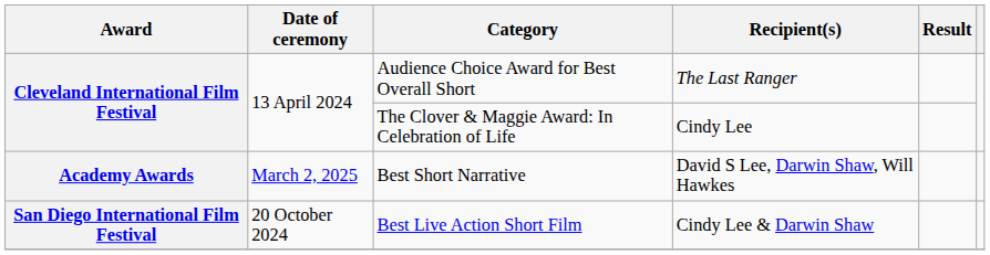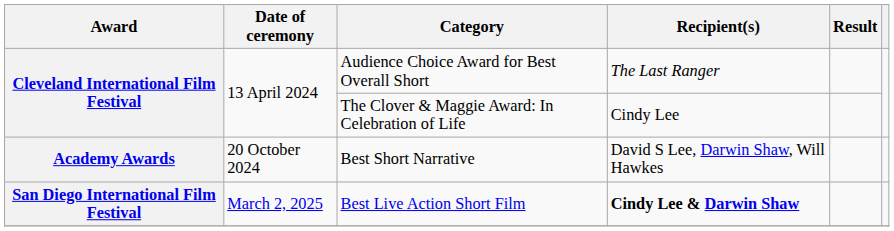Best Short Narrative | Date of ceremony: March 2, 2025 -> 20 October 2024
Best Live Action Short Film | Date of ceremony: 20 October 2024 -> March 2, 2025
Best Live Action Short Film | Recipient(s): normal -> bold
